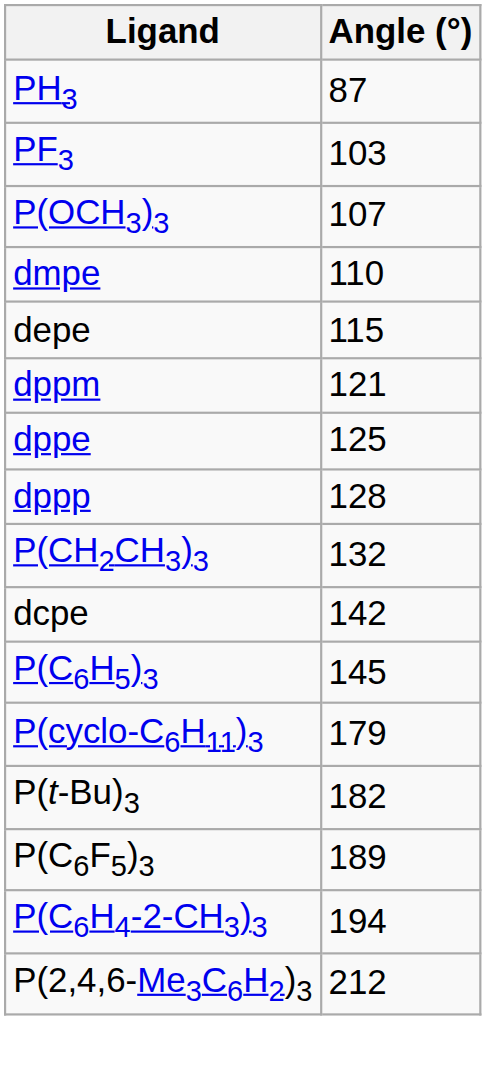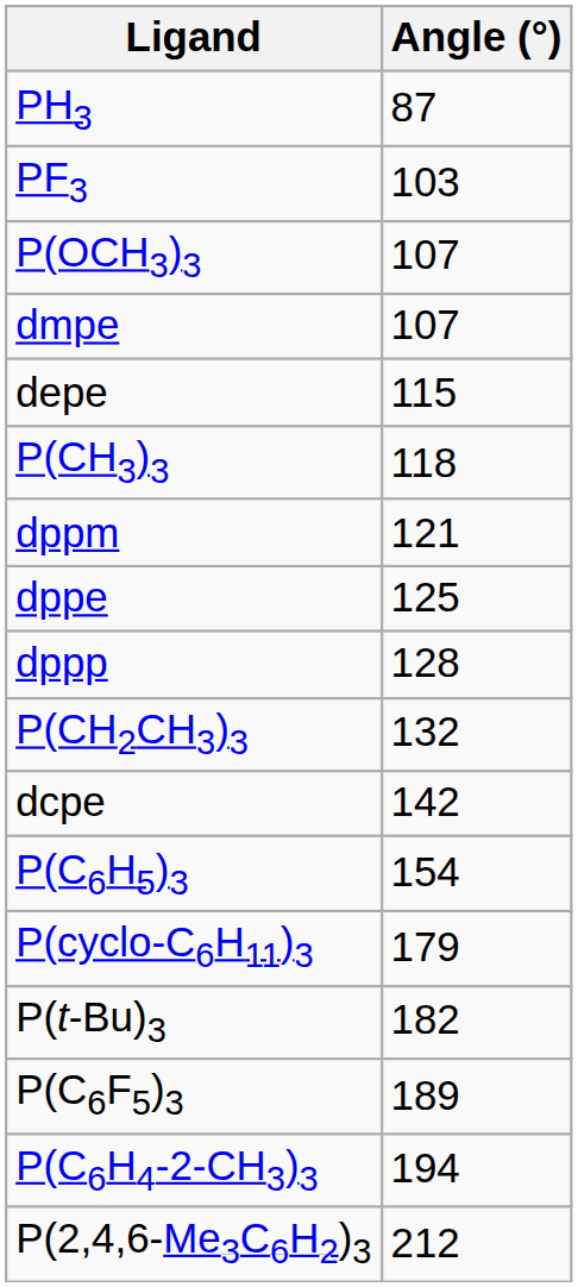dmpe | Angle (°): 110 -> 107
+ row: P(CH3)3 | 118
P(C6H5)3 | Angle (°): 145 -> 154
